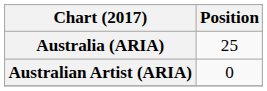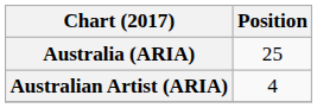Australian Artist (ARIA) | Position: 0 -> 4
